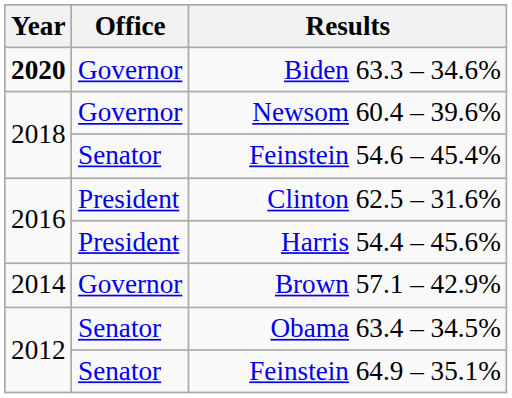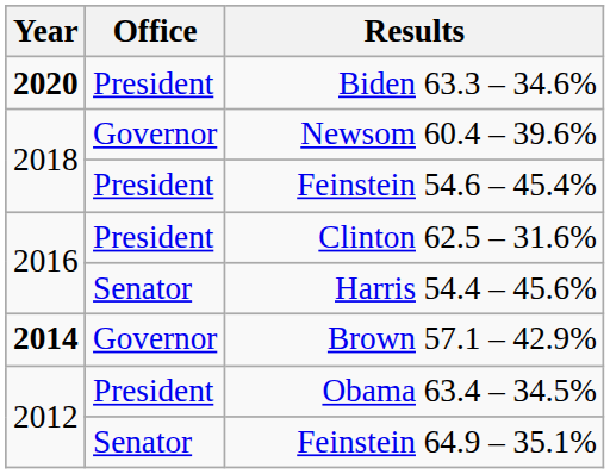Biden 63.3 – 34.6% | Office: Governor -> President
Feinstein 54.6 – 45.4% | Office: Senator -> President
Harris 54.4 – 45.6% | Office: President -> Senator
Brown 57.1 – 42.9% | Year: normal -> bold
Obama 63.4 – 34.5% | Office: Senator -> President
